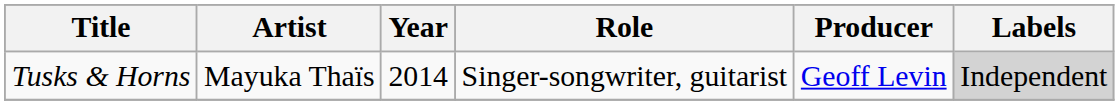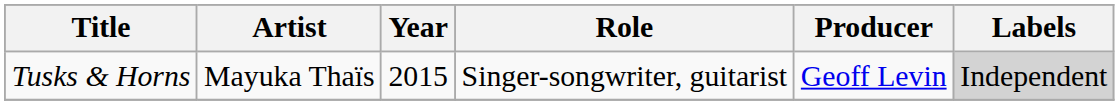Tusks & Horns | Year: 2014 -> 2015
